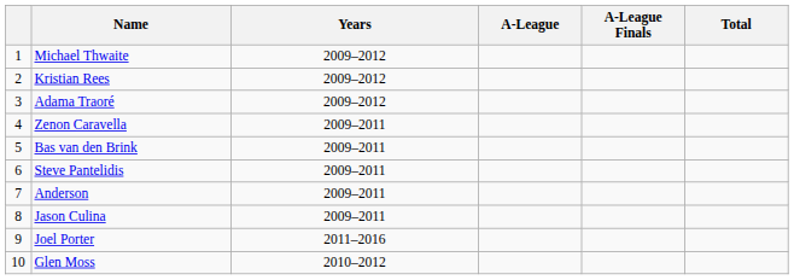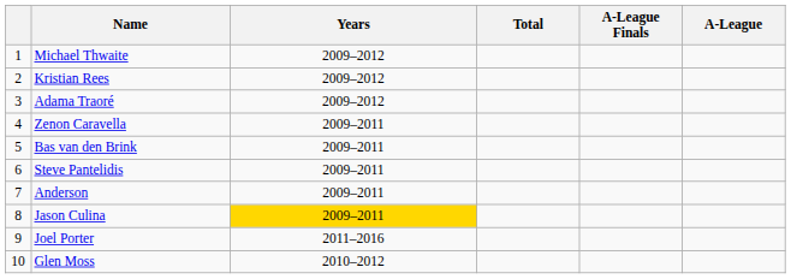columns swapped: A-League <-> Total
Jason Culina | Years: no background -> gold background
